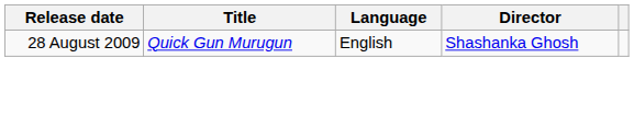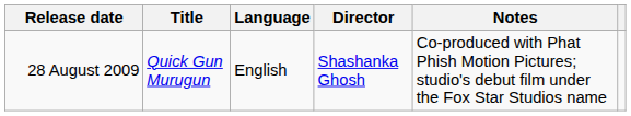+ column: Notes | Co-produced with Phat Phish Motion Pictures; studio's debut film under the Fox Star Studios name
